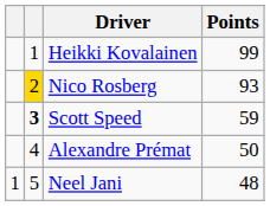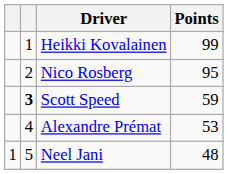Nico Rosberg | column 2: gold background -> no background
Nico Rosberg | Points: 93 -> 95
Alexandre Prémat | Points: 50 -> 53
